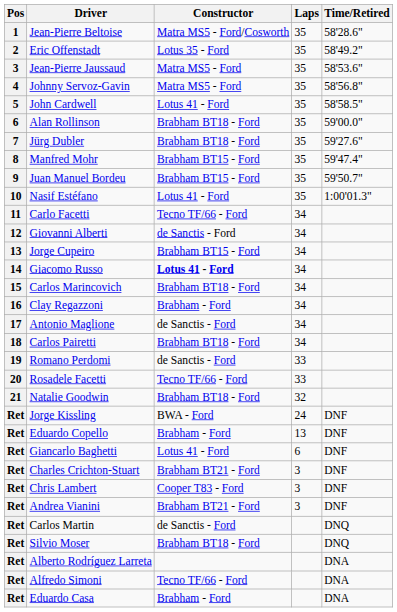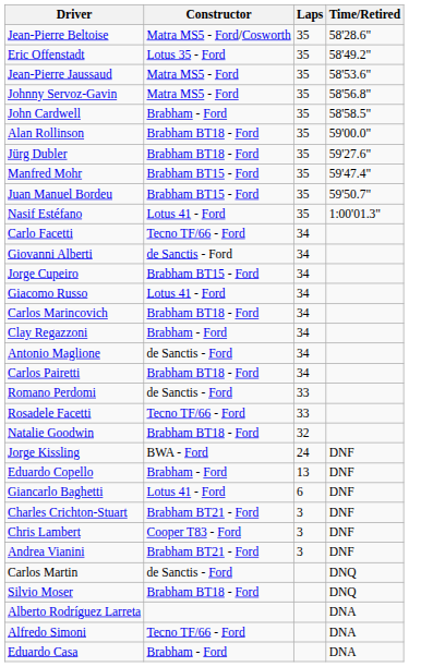- column: Pos | 1 | 2 | 3 | 4 | 5 | 6 | 7 | 8 | 9 | 10 | 11 | 12 | 13 | 14 | 15 | 16 | 17 | 18 | 19 | 20 | 21 | Ret | Ret | Ret | Ret | Ret | Ret | Ret | Ret | Ret | Ret | Ret
John Cardwell | Constructor: Lotus 41 - Ford -> Brabham - Ford
Giacomo Russo | Constructor: bold -> normal
